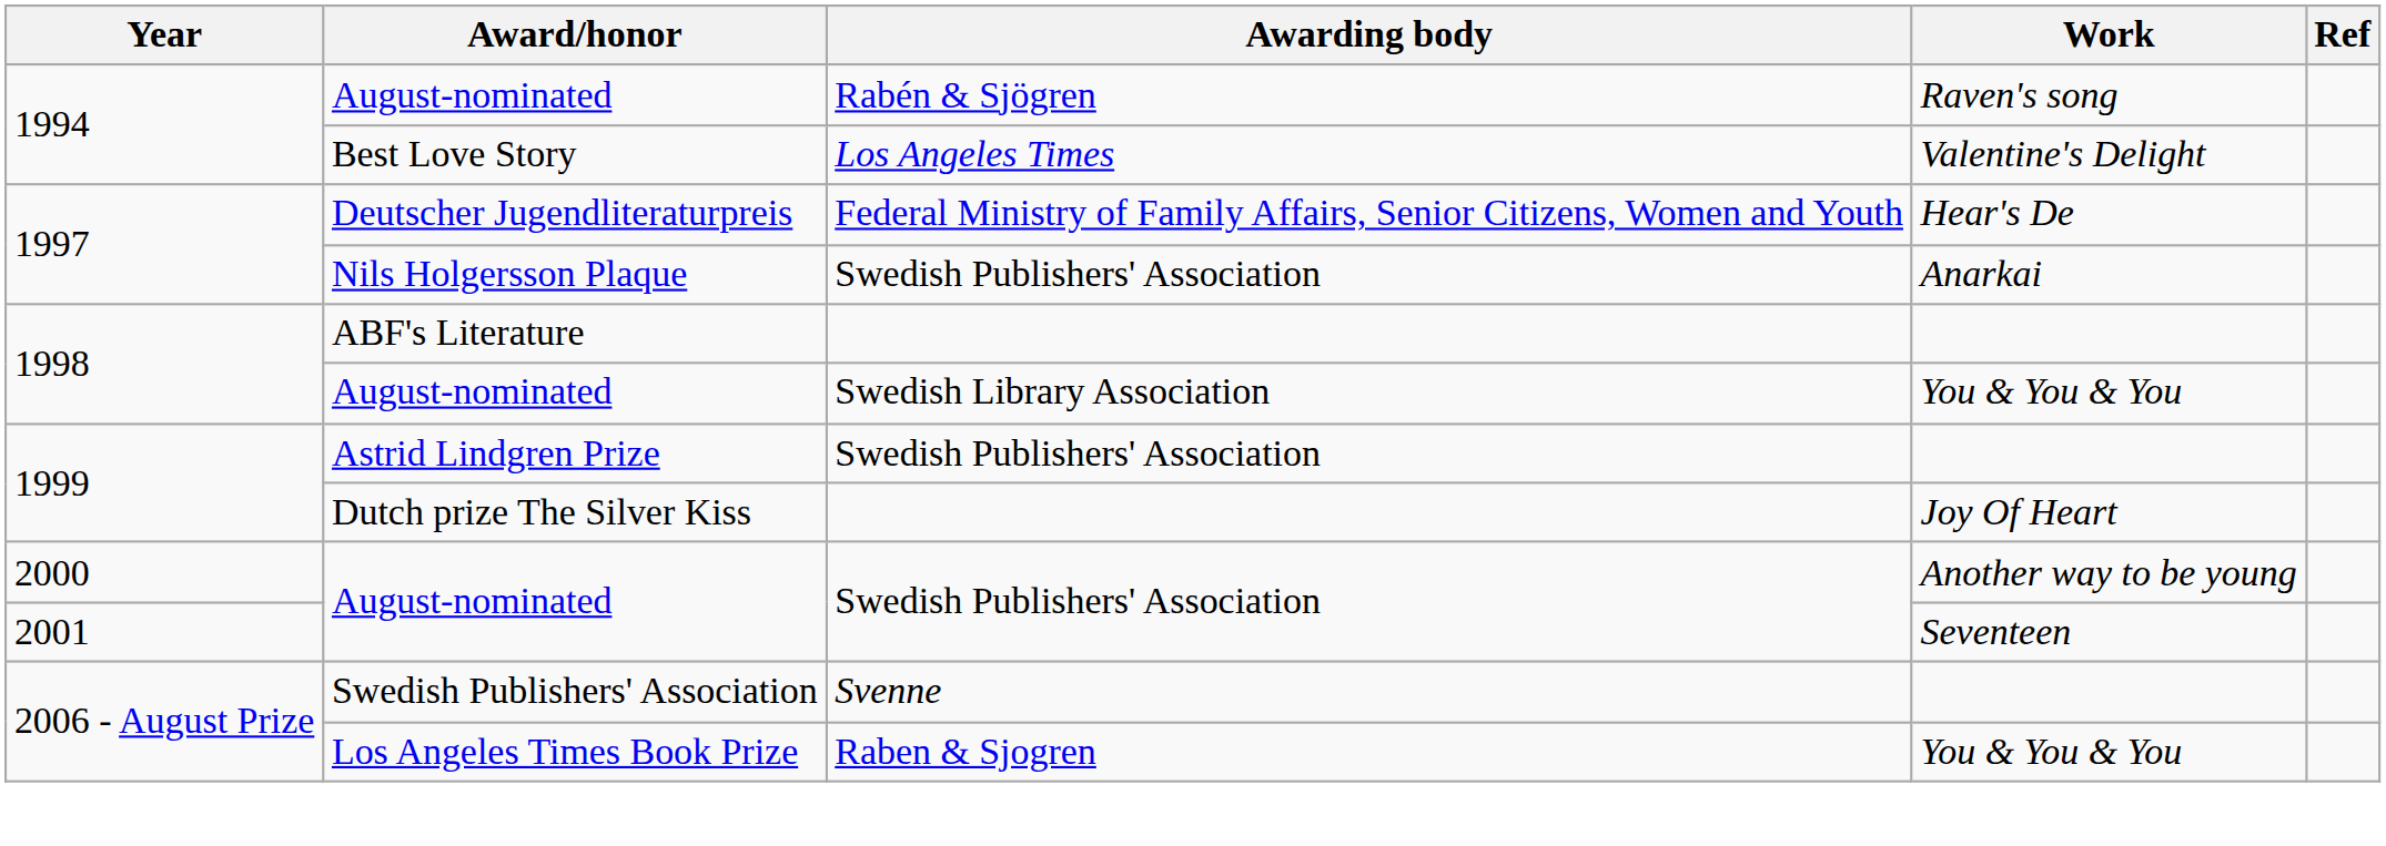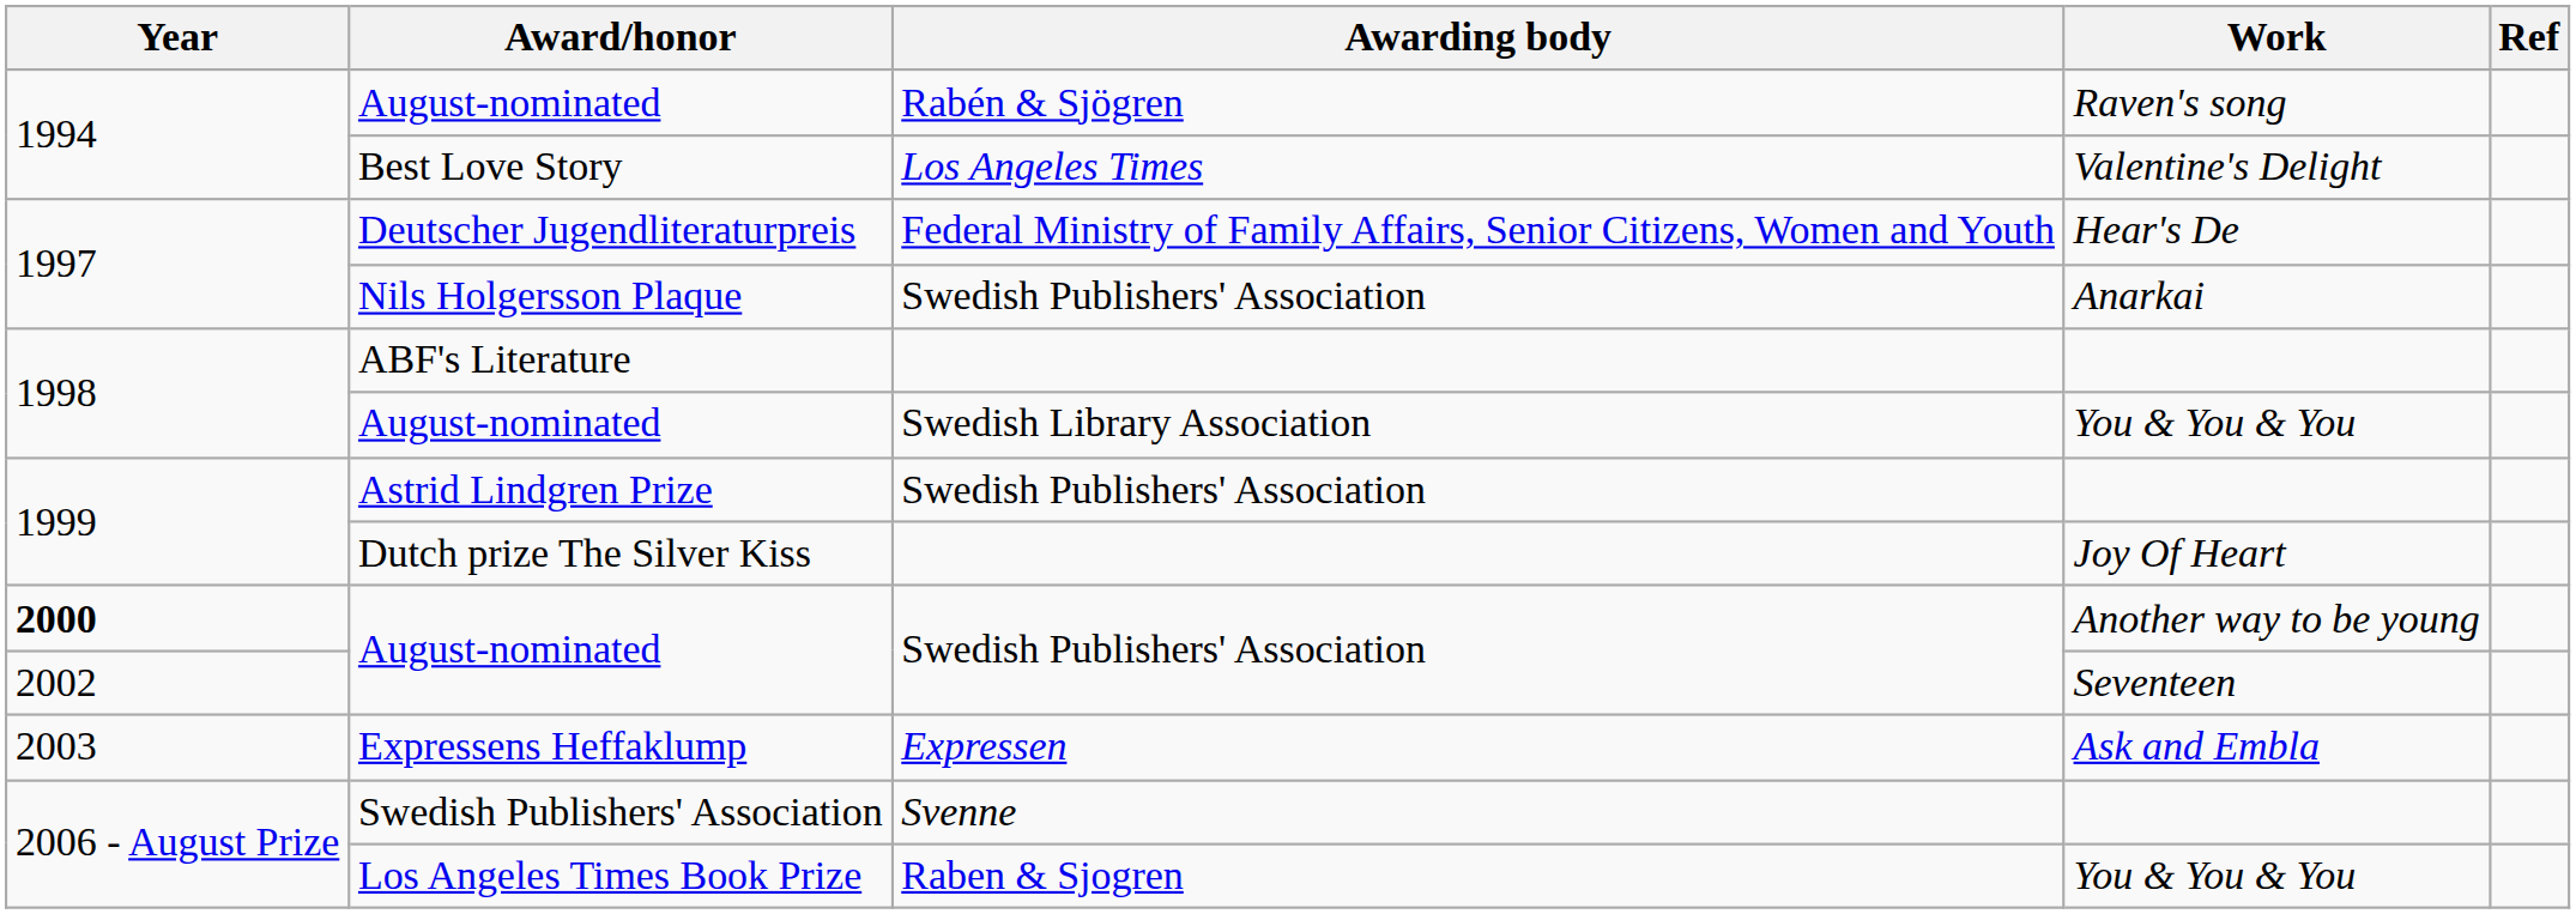August-nominated / Another way to be young | Year: normal -> bold
August-nominated / Seventeen | Year: 2001 -> 2002
+ row: 2003 | Expressens Heffaklump | Expressen | Ask and Embla
